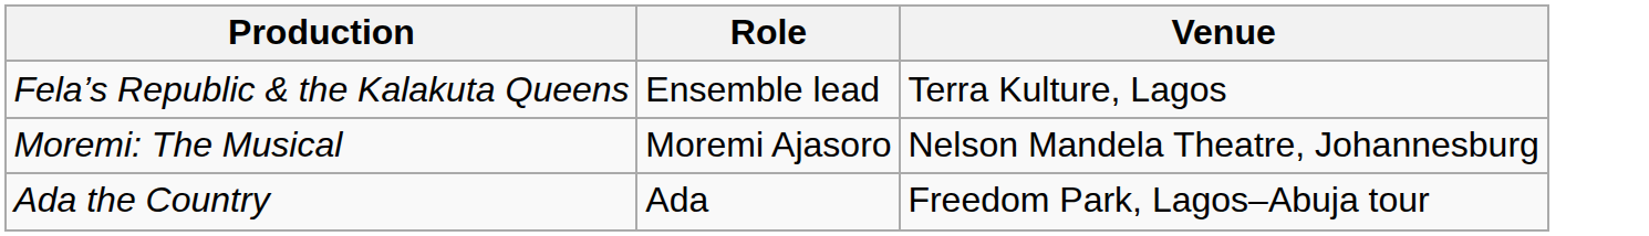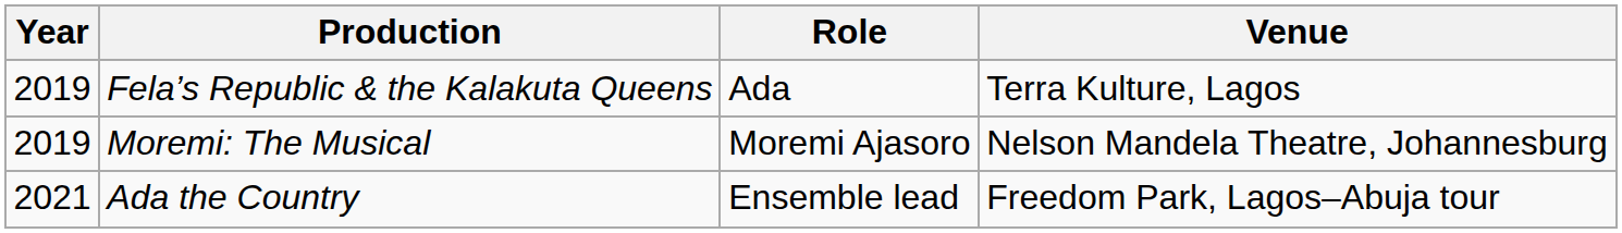+ column: Year | 2019 | 2019 | 2021
Fela’s Republic & the Kalakuta Queens | Role: Ensemble lead -> Ada
Ada the Country | Role: Ada -> Ensemble lead
